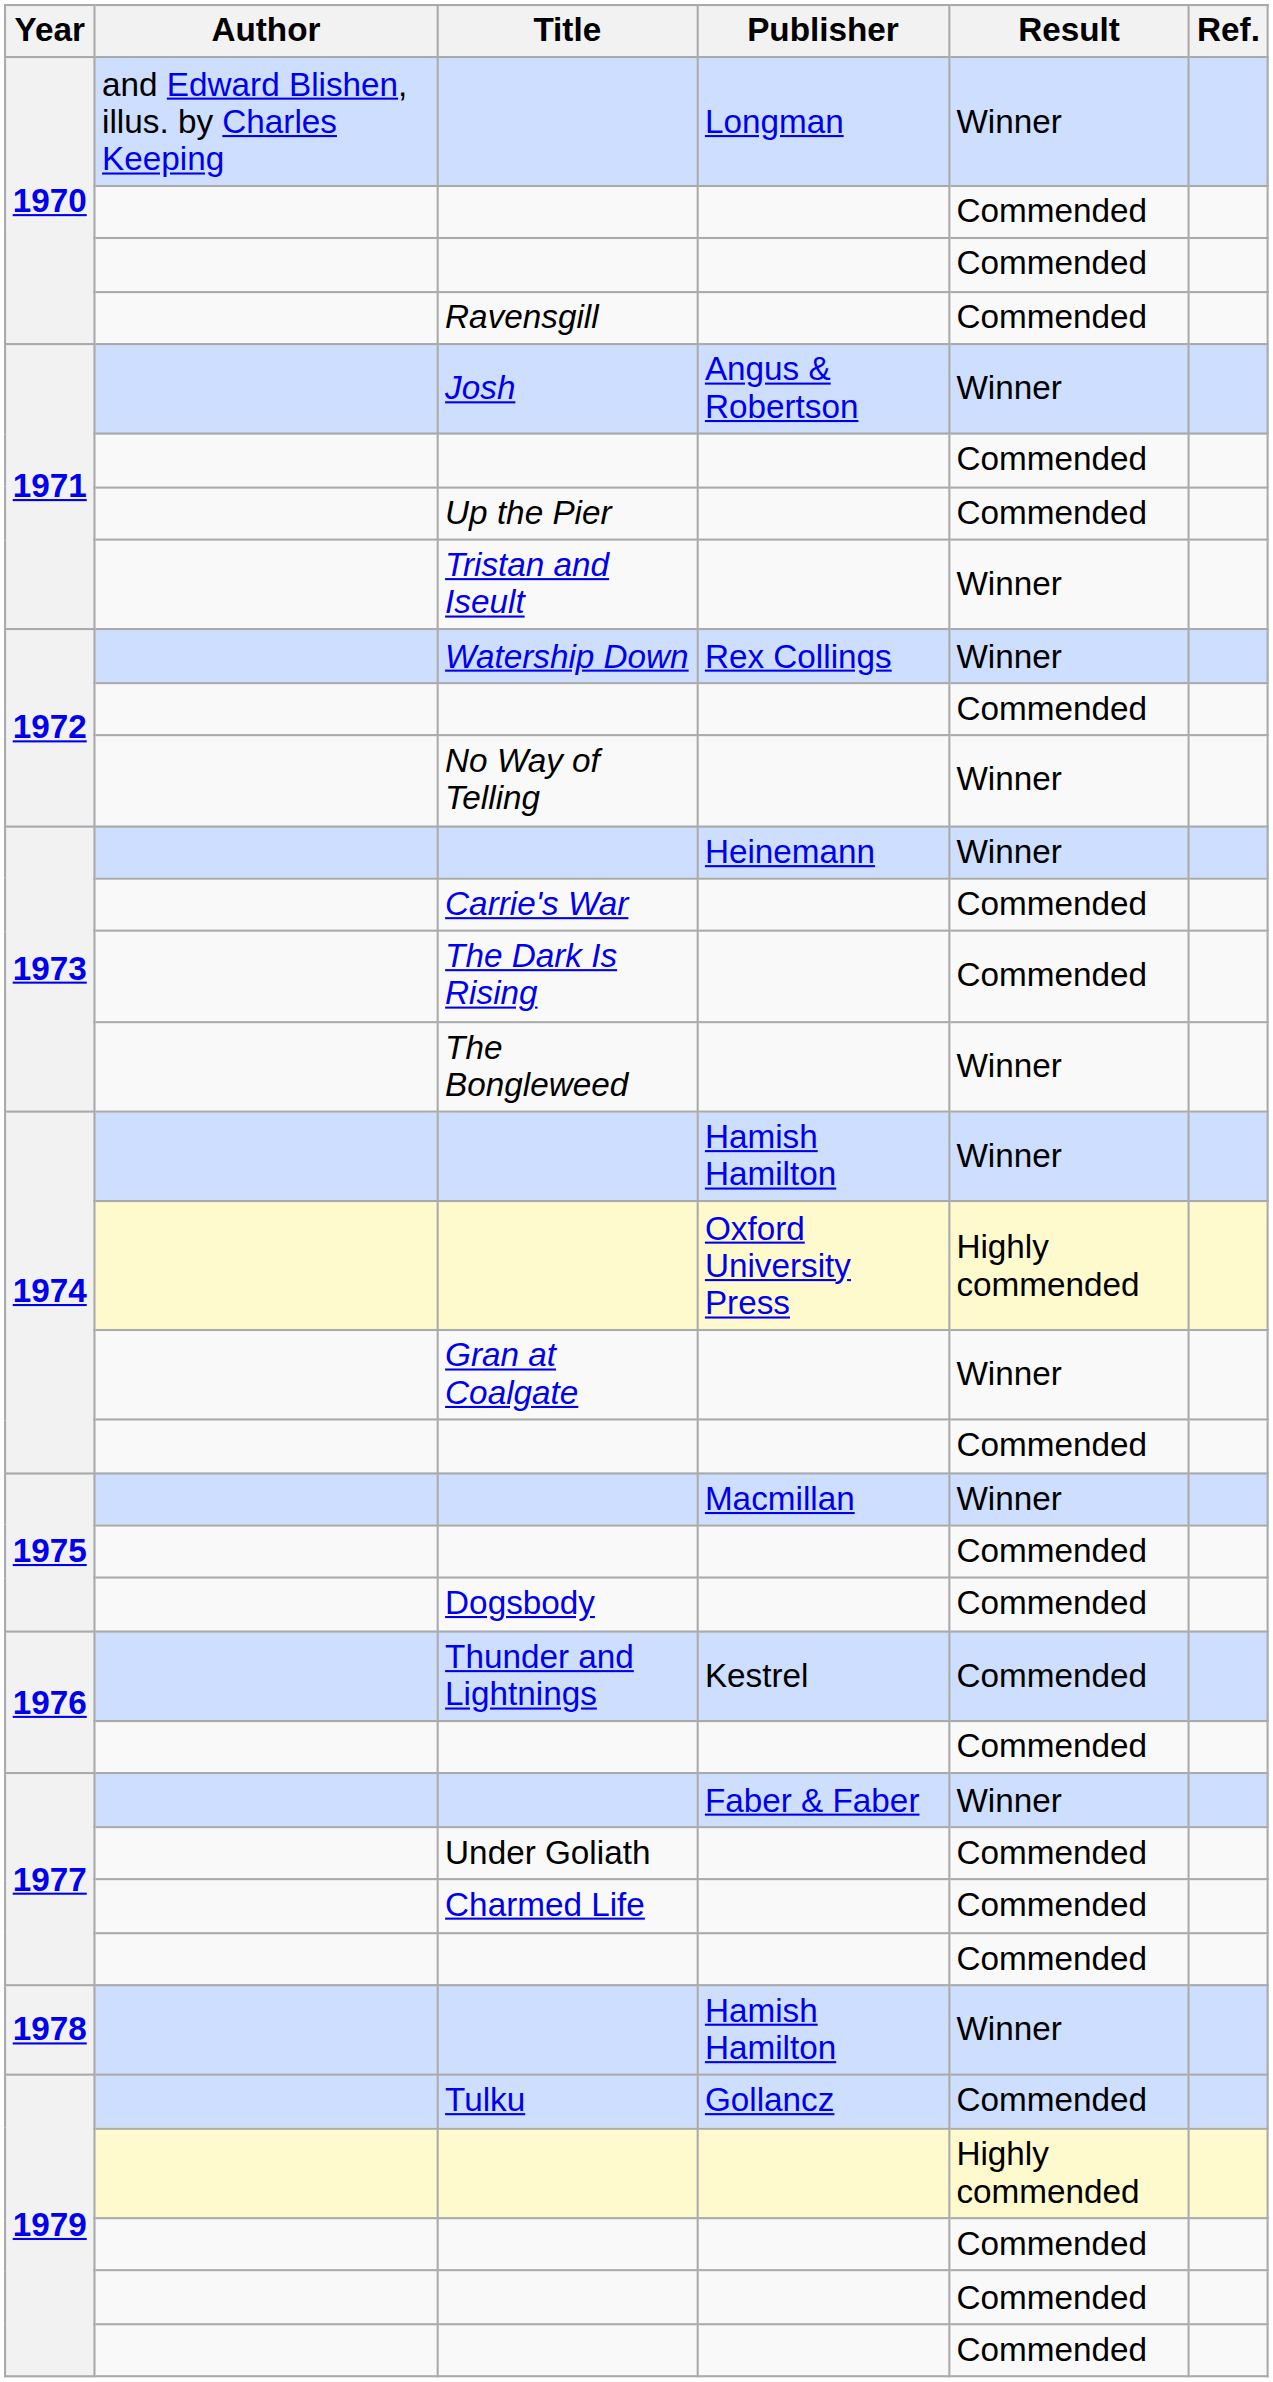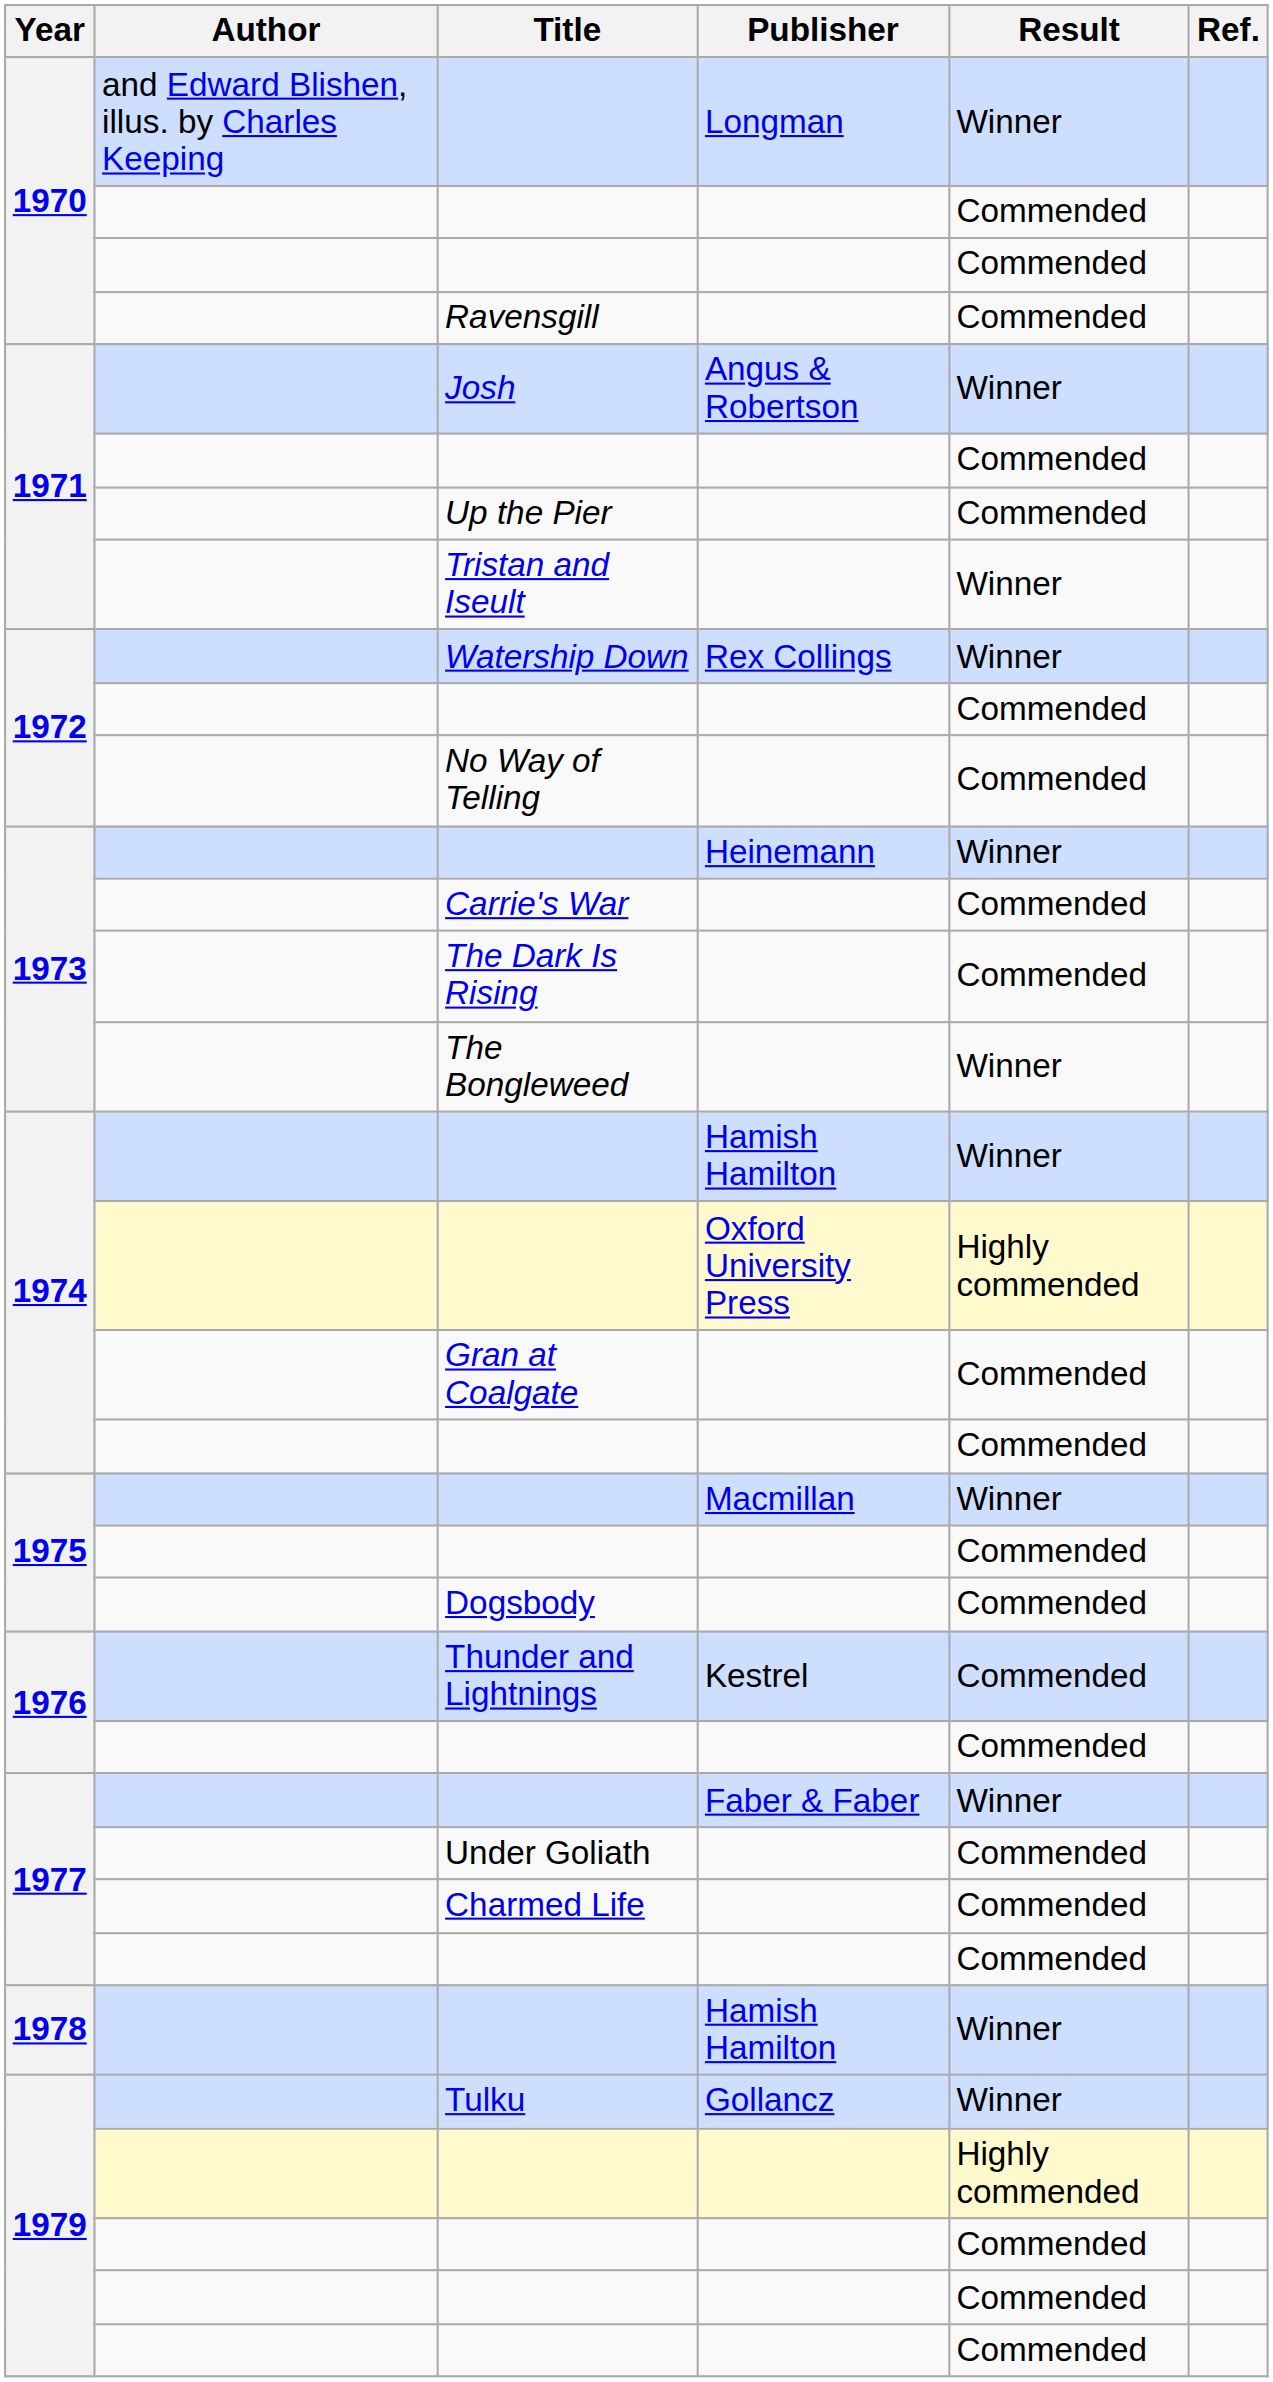No Way of Telling | Result: Winner -> Commended
Gran at Coalgate | Result: Winner -> Commended
Tulku | Result: Commended -> Winner
